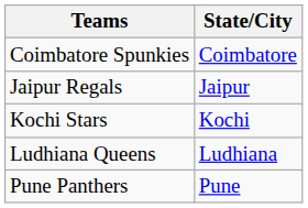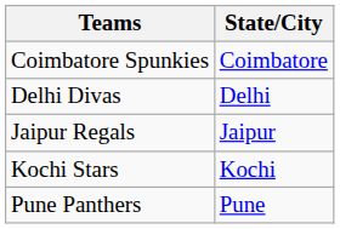+ row: Delhi Divas | Delhi
- row: Ludhiana Queens | Ludhiana
